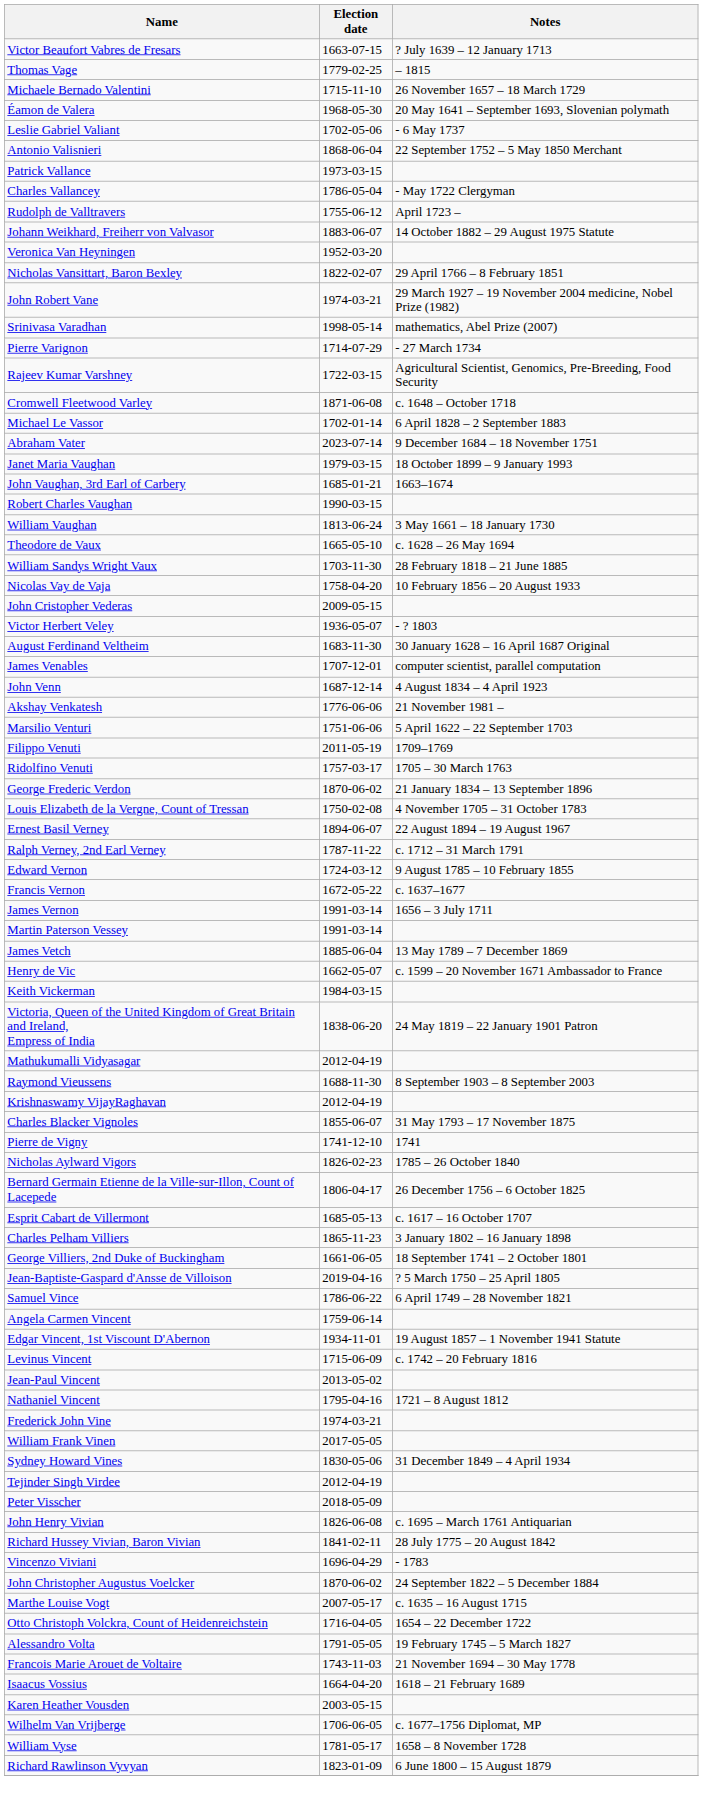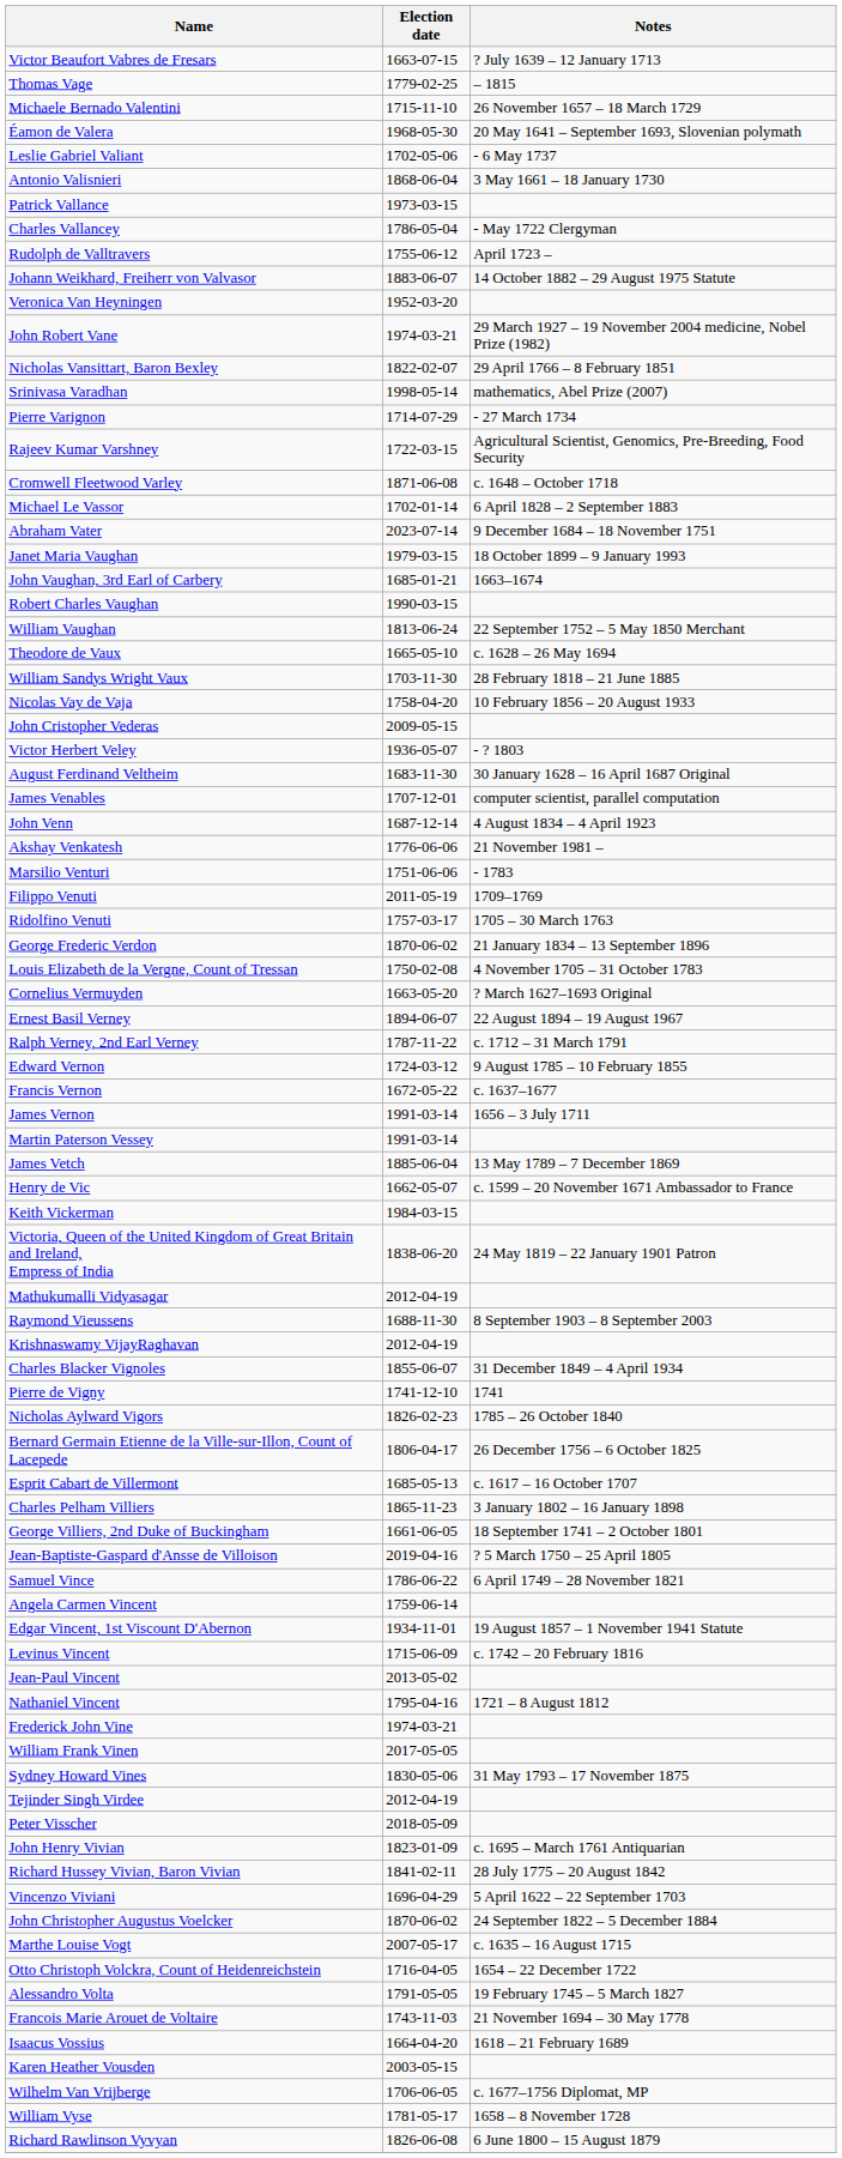Antonio Valisnieri | Notes: 22 September 1752 – 5 May 1850 Merchant -> 3 May 1661 – 18 January 1730
rows swapped: John Robert Vane <-> Nicholas Vansittart, Baron Bexley
William Vaughan | Notes: 3 May 1661 – 18 January 1730 -> 22 September 1752 – 5 May 1850 Merchant
Marsilio Venturi | Notes: 5 April 1622 – 22 September 1703 -> - 1783
+ row: Cornelius Vermuyden | 1663-05-20 | ? March 1627–1693 Original
Charles Blacker Vignoles | Notes: 31 May 1793 – 17 November 1875 -> 31 December 1849 – 4 April 1934
Sydney Howard Vines | Notes: 31 December 1849 – 4 April 1934 -> 31 May 1793 – 17 November 1875
John Henry Vivian | Election date: 1826-06-08 -> 1823-01-09
Vincenzo Viviani | Notes: - 1783 -> 5 April 1622 – 22 September 1703
Richard Rawlinson Vyvyan | Election date: 1823-01-09 -> 1826-06-08
